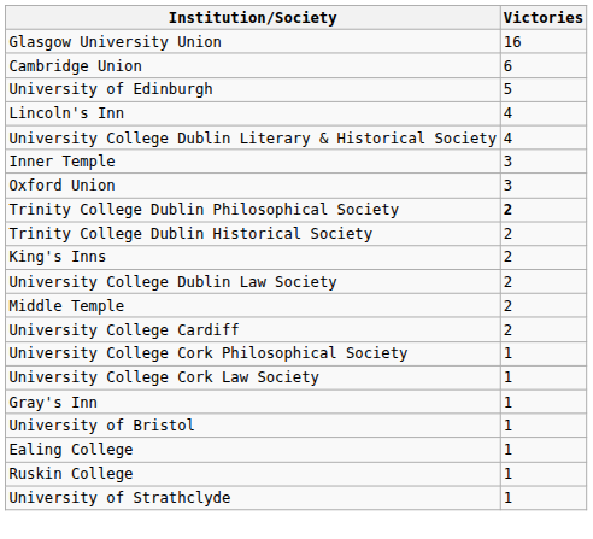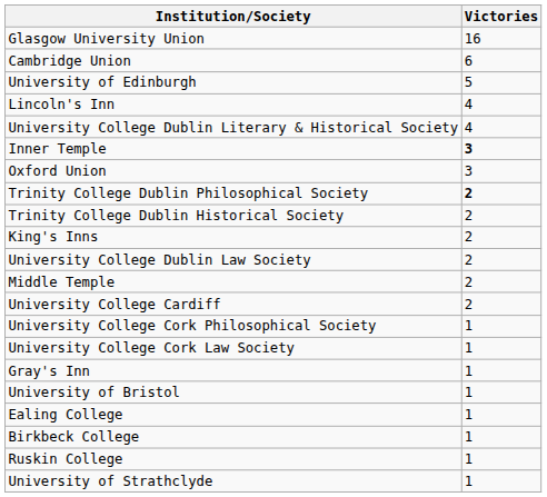Inner Temple | Victories: normal -> bold
+ row: Birkbeck College | 1
